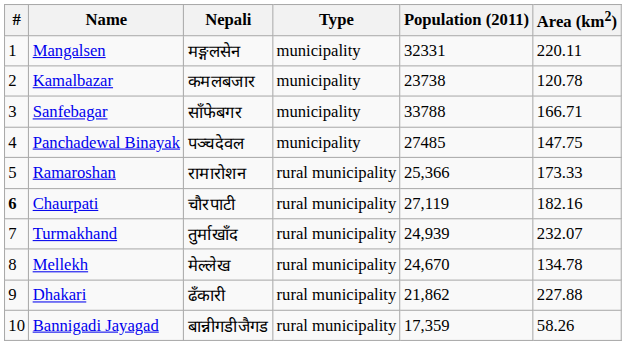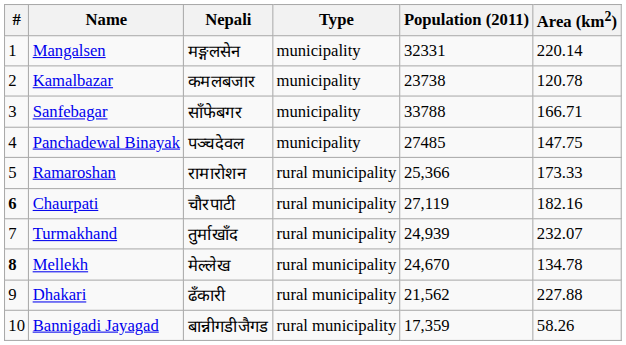Mangalsen | Area (km2): 220.11 -> 220.14
Mellekh | #: normal -> bold
Dhakari | Population (2011): 21,862 -> 21,562
